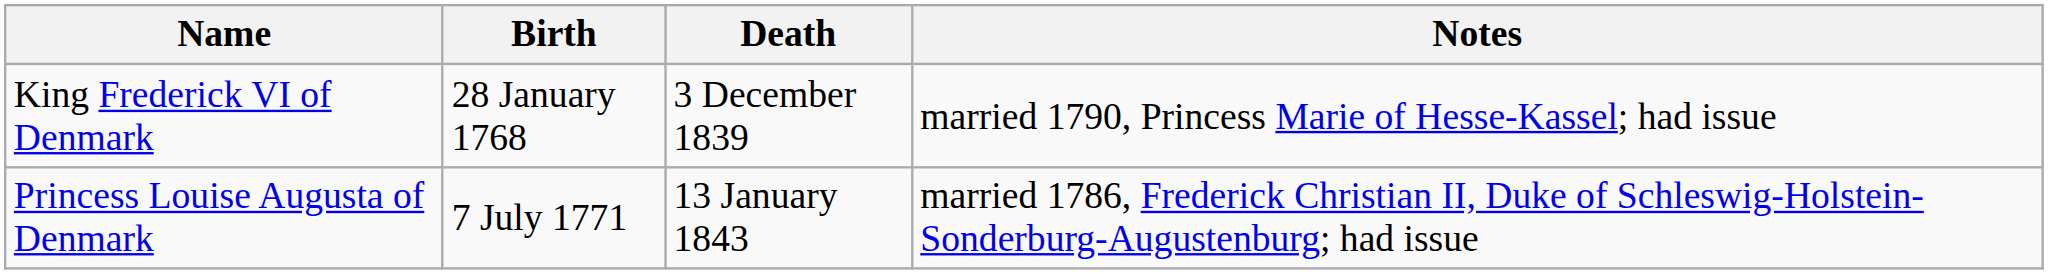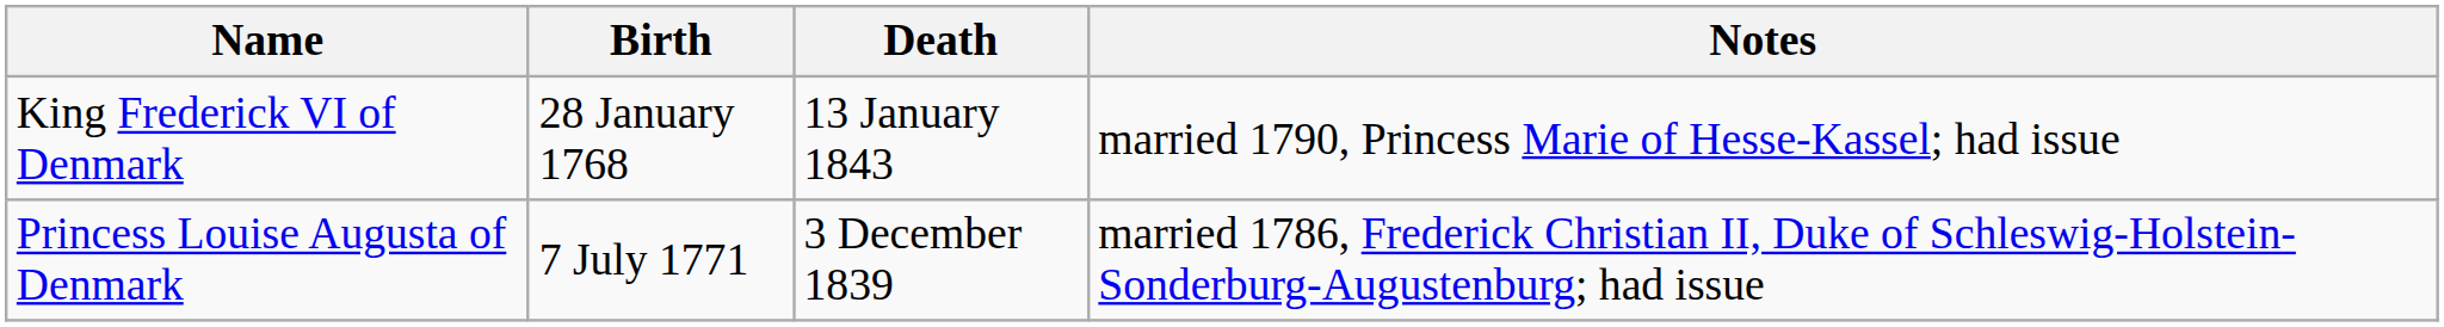King Frederick VI of Denmark | Death: 3 December 1839 -> 13 January 1843
Princess Louise Augusta of Denmark | Death: 13 January 1843 -> 3 December 1839
